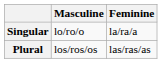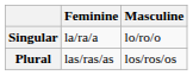columns swapped: Masculine <-> Feminine
